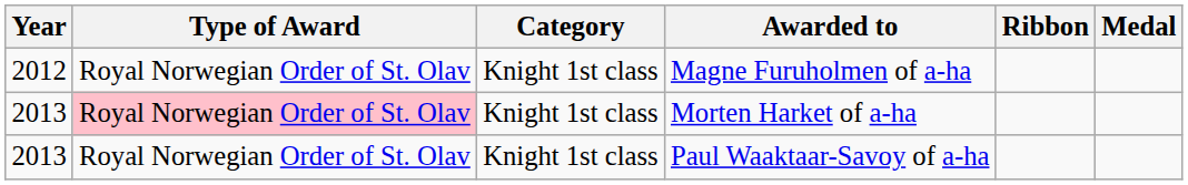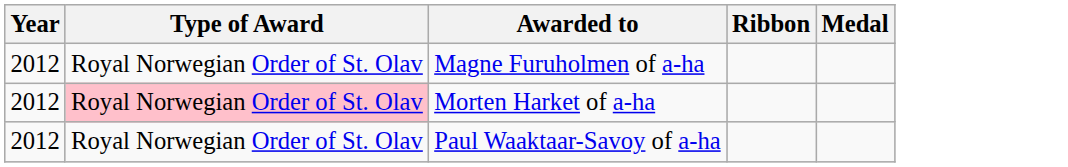- column: Category | Knight 1st class | Knight 1st class | Knight 1st class
Morten Harket of a-ha | Year: 2013 -> 2012
Paul Waaktaar-Savoy of a-ha | Year: 2013 -> 2012
